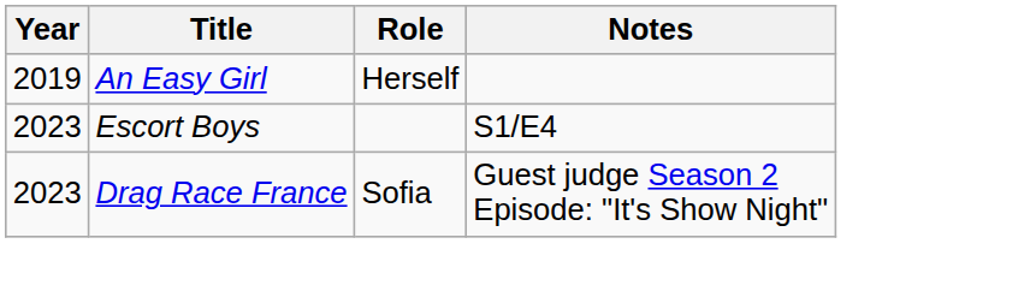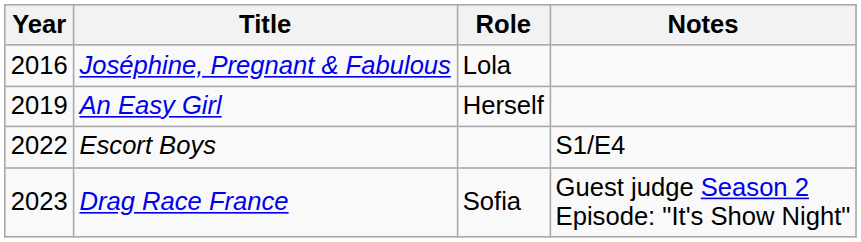+ row: 2016 | Joséphine, Pregnant & Fabulous | Lola
Escort Boys | Year: 2023 -> 2022
